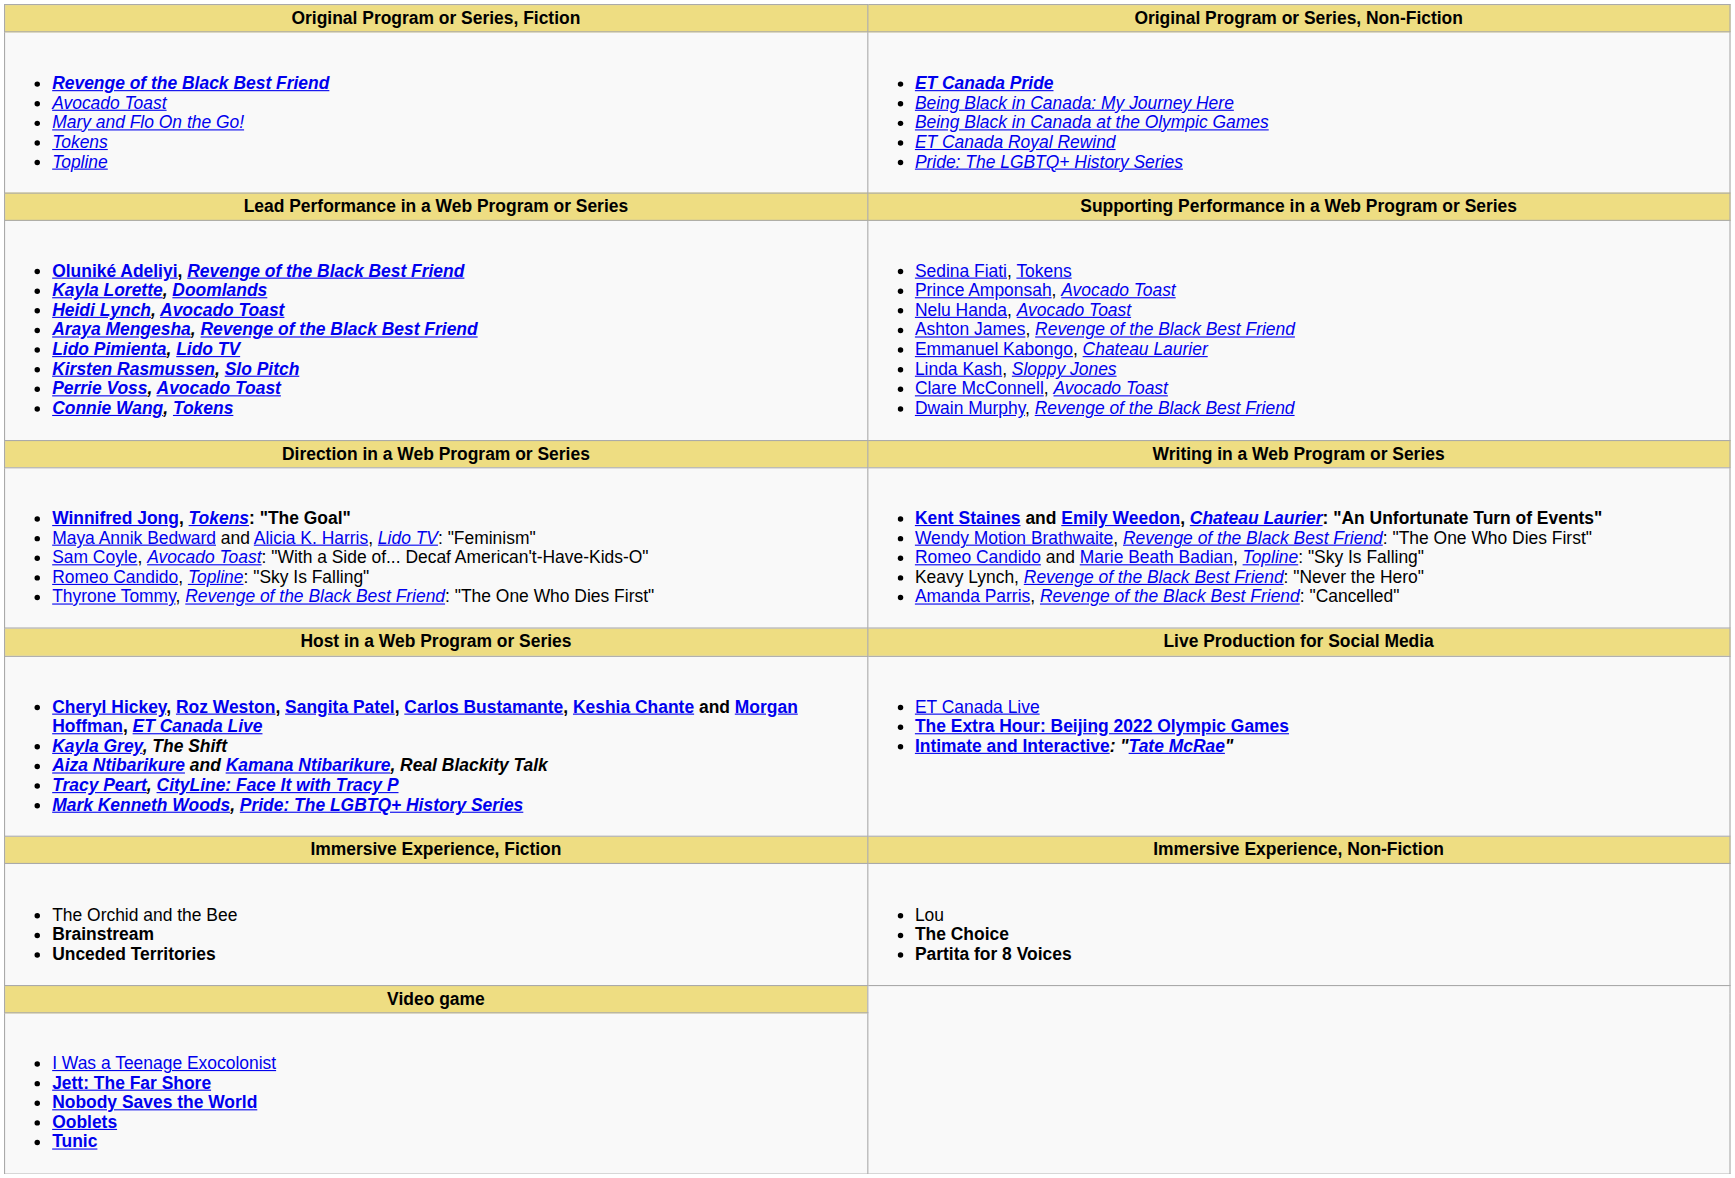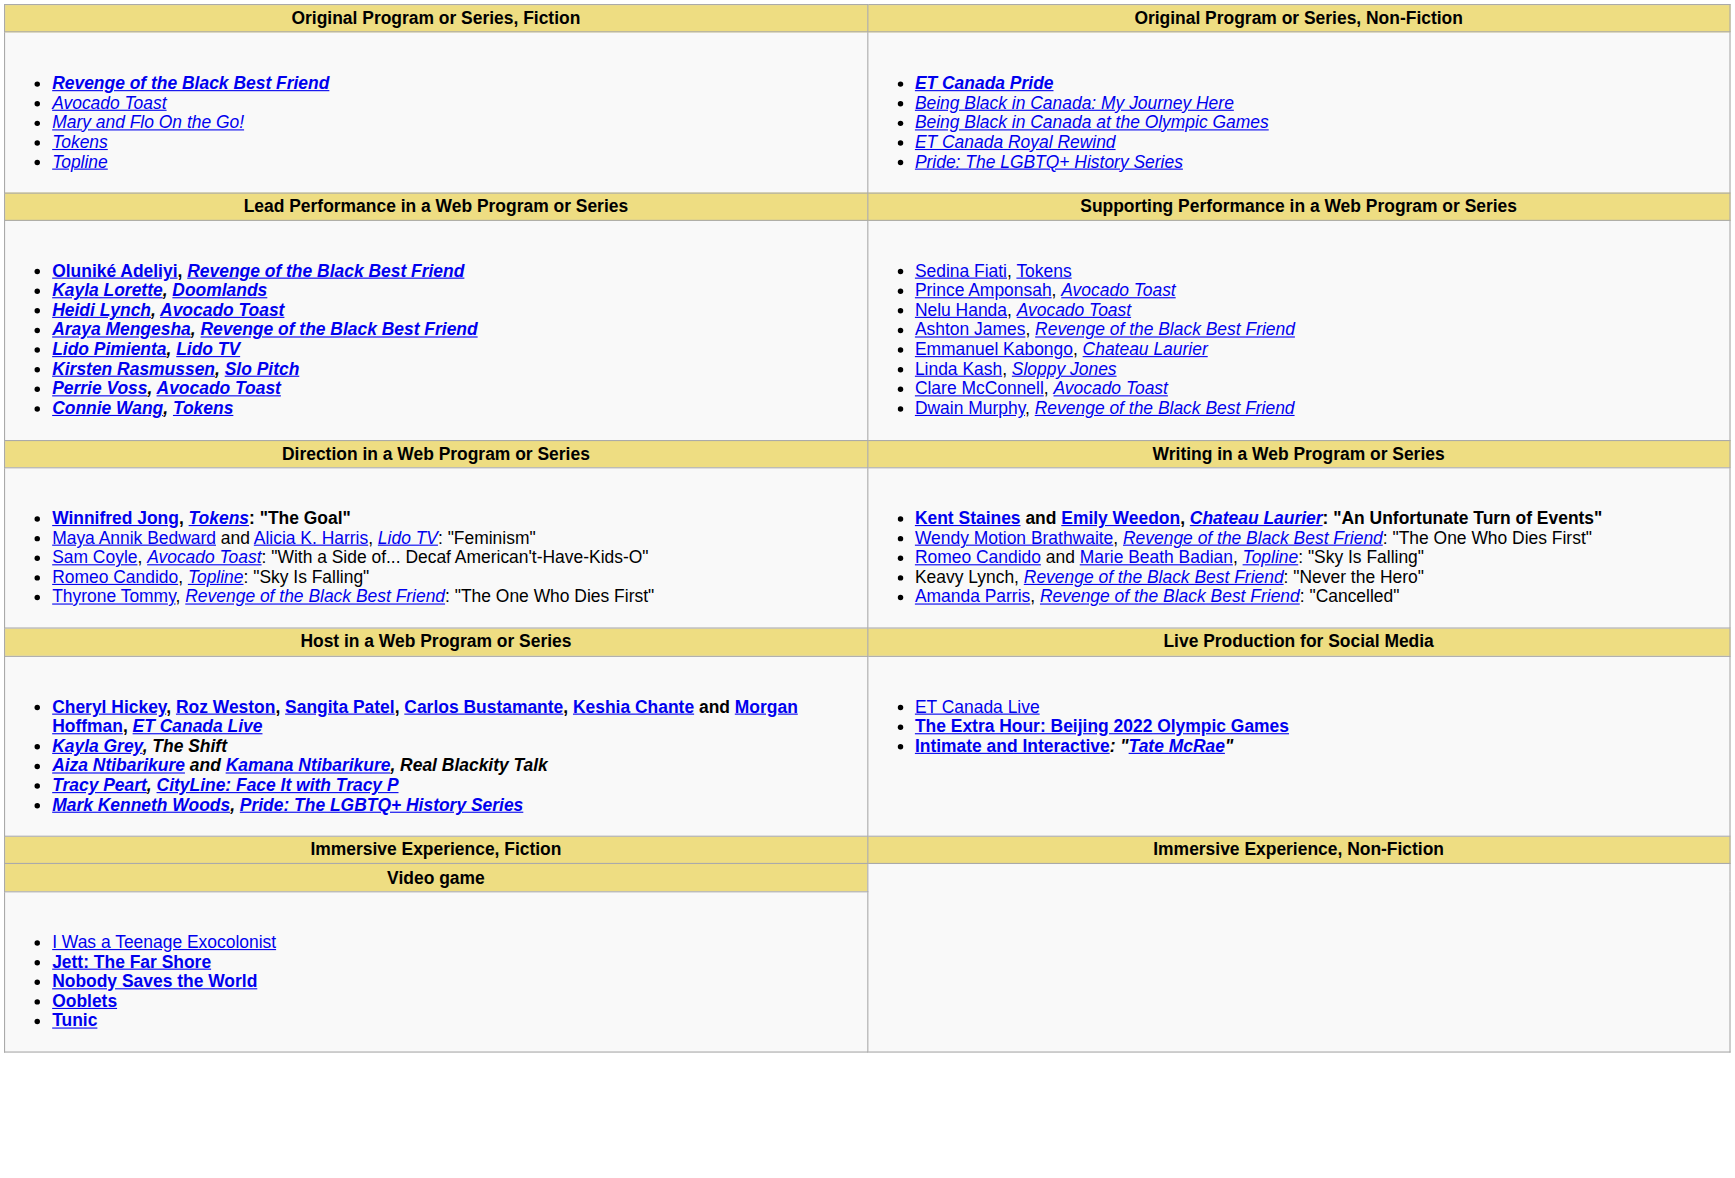- row: The Orchid and the Bee Brainstream Unceded Territories | Lou The Choice Partita for 8 Voices
